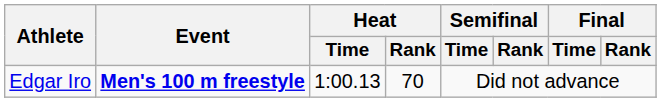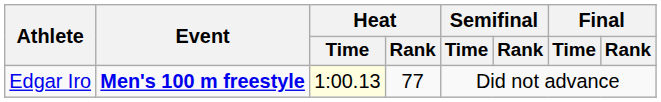Edgar Iro | Heat / Time: no background -> lightyellow background
Edgar Iro | Heat / Rank: 70 -> 77
